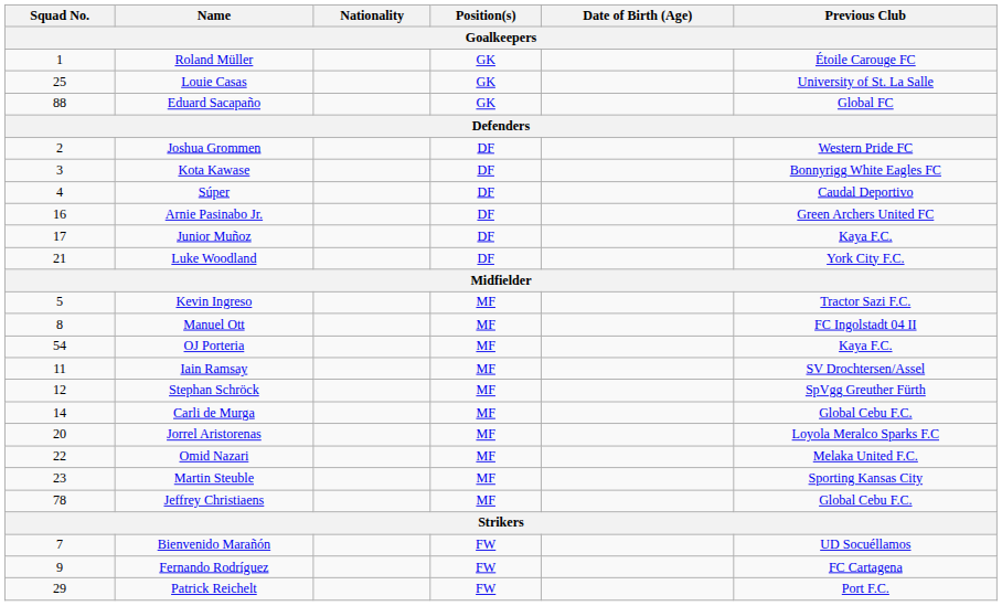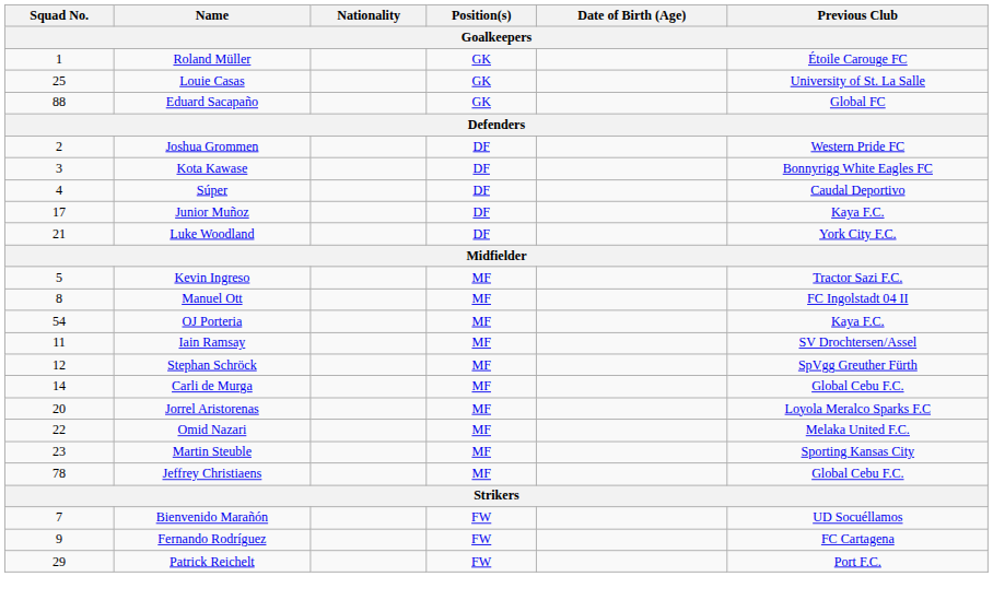- row: 16 | Arnie Pasinabo Jr. | DF | Green Archers United FC
